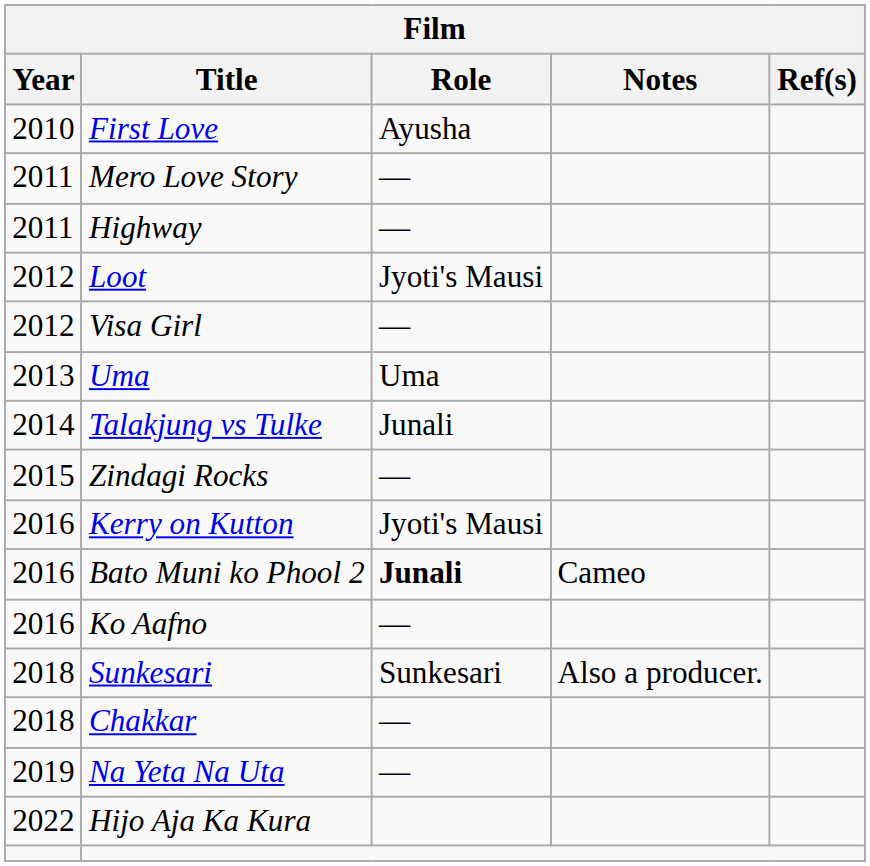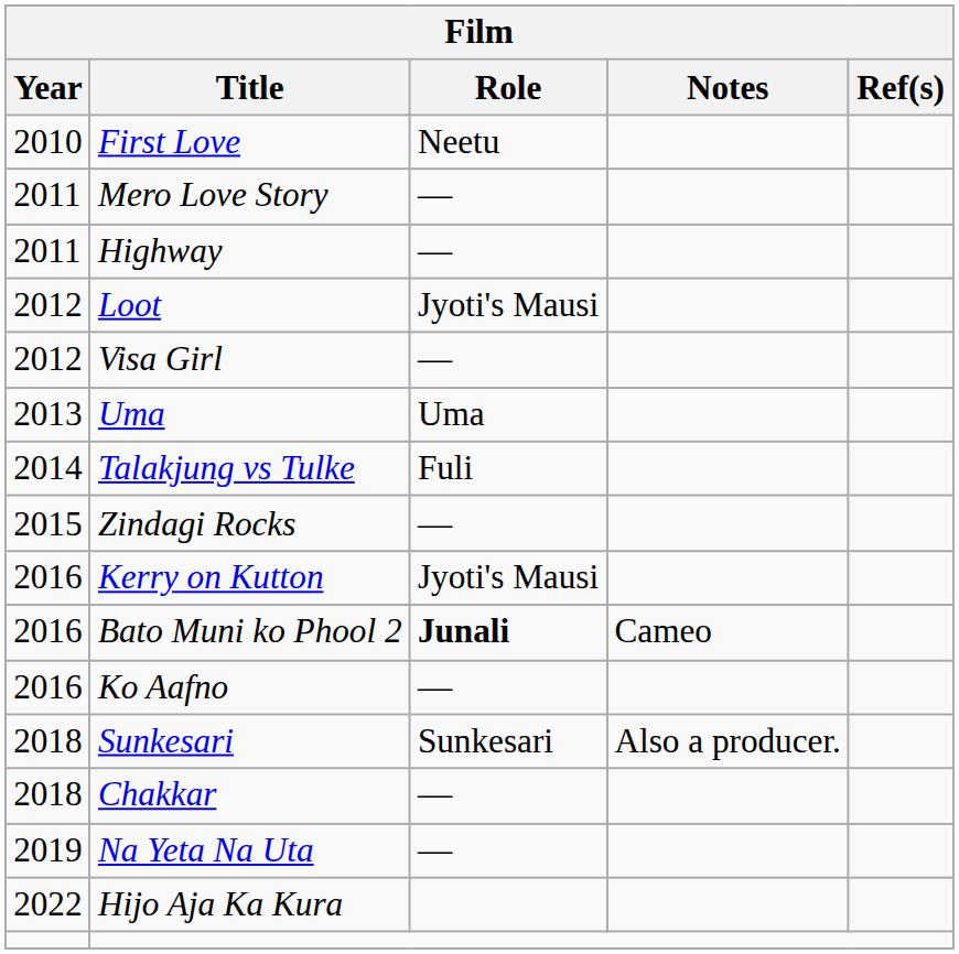First Love | Role: Ayusha -> Neetu
Talakjung vs Tulke | Role: Junali -> Fuli
